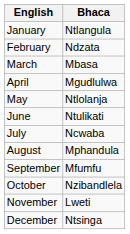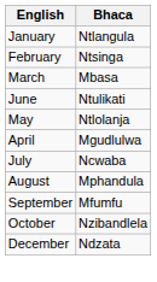February | Bhaca: Ndzata -> Ntsinga
rows swapped: April <-> June
- row: November | Lweti
December | Bhaca: Ntsinga -> Ndzata
